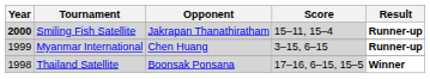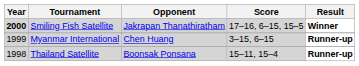Smiling Fish Satellite | Score: 15–11, 15–4 -> 17–16, 6–15, 15–5
Smiling Fish Satellite | Result: Runner-up -> Winner
Thailand Satellite | Score: 17–16, 6–15, 15–5 -> 15–11, 15–4
Thailand Satellite | Result: Winner -> Runner-up
